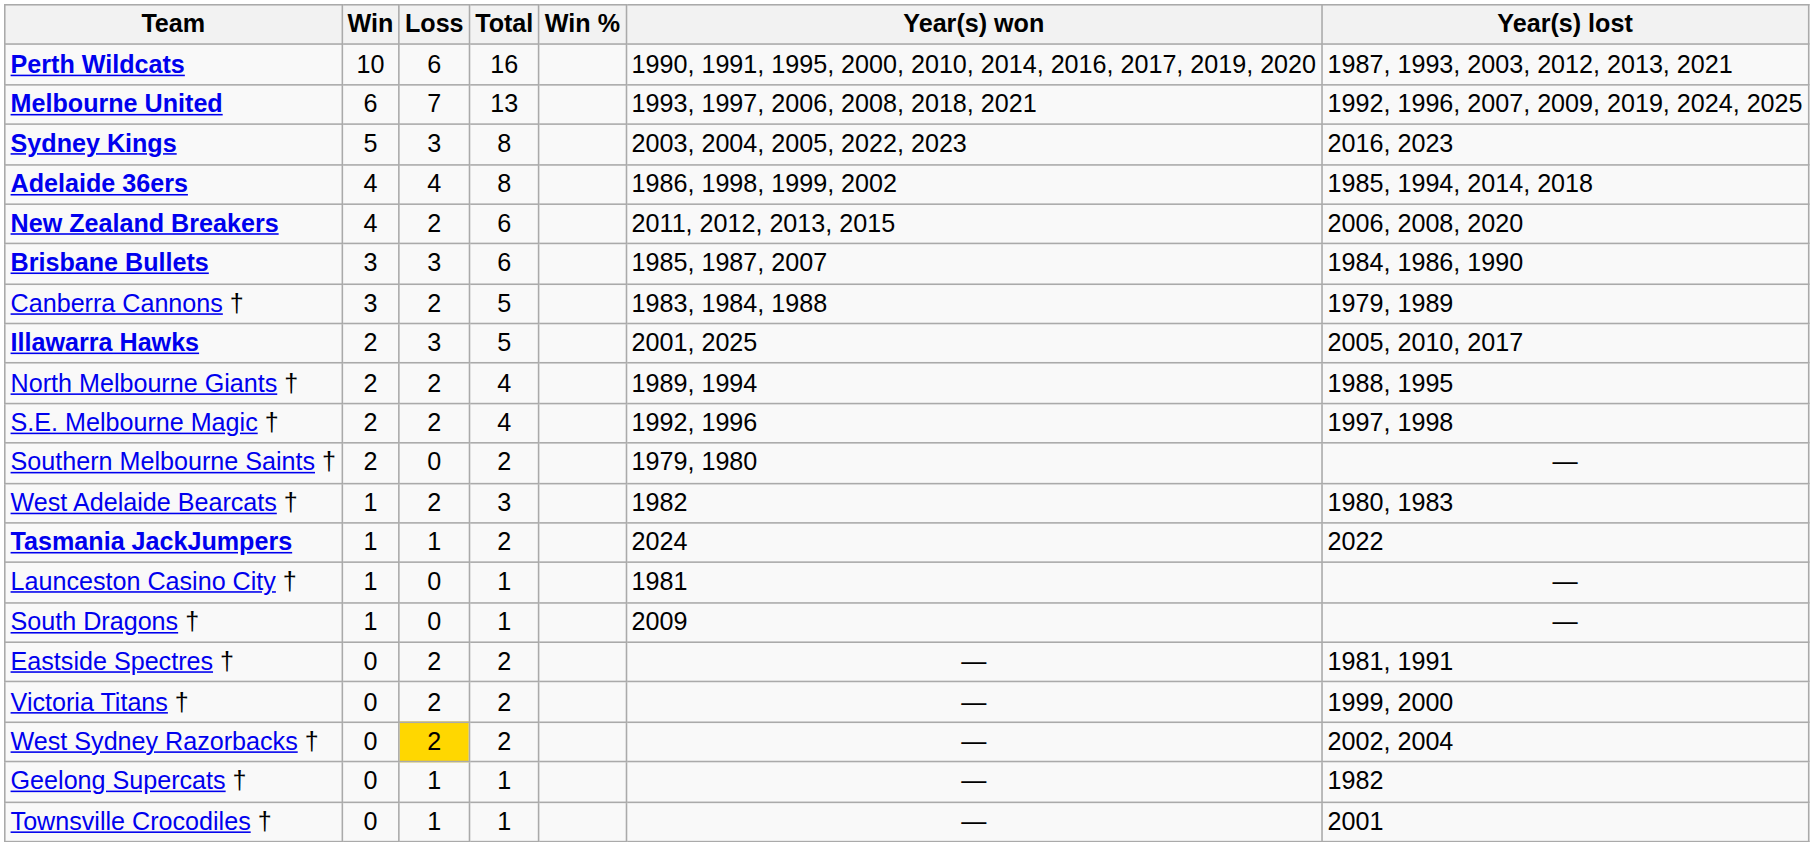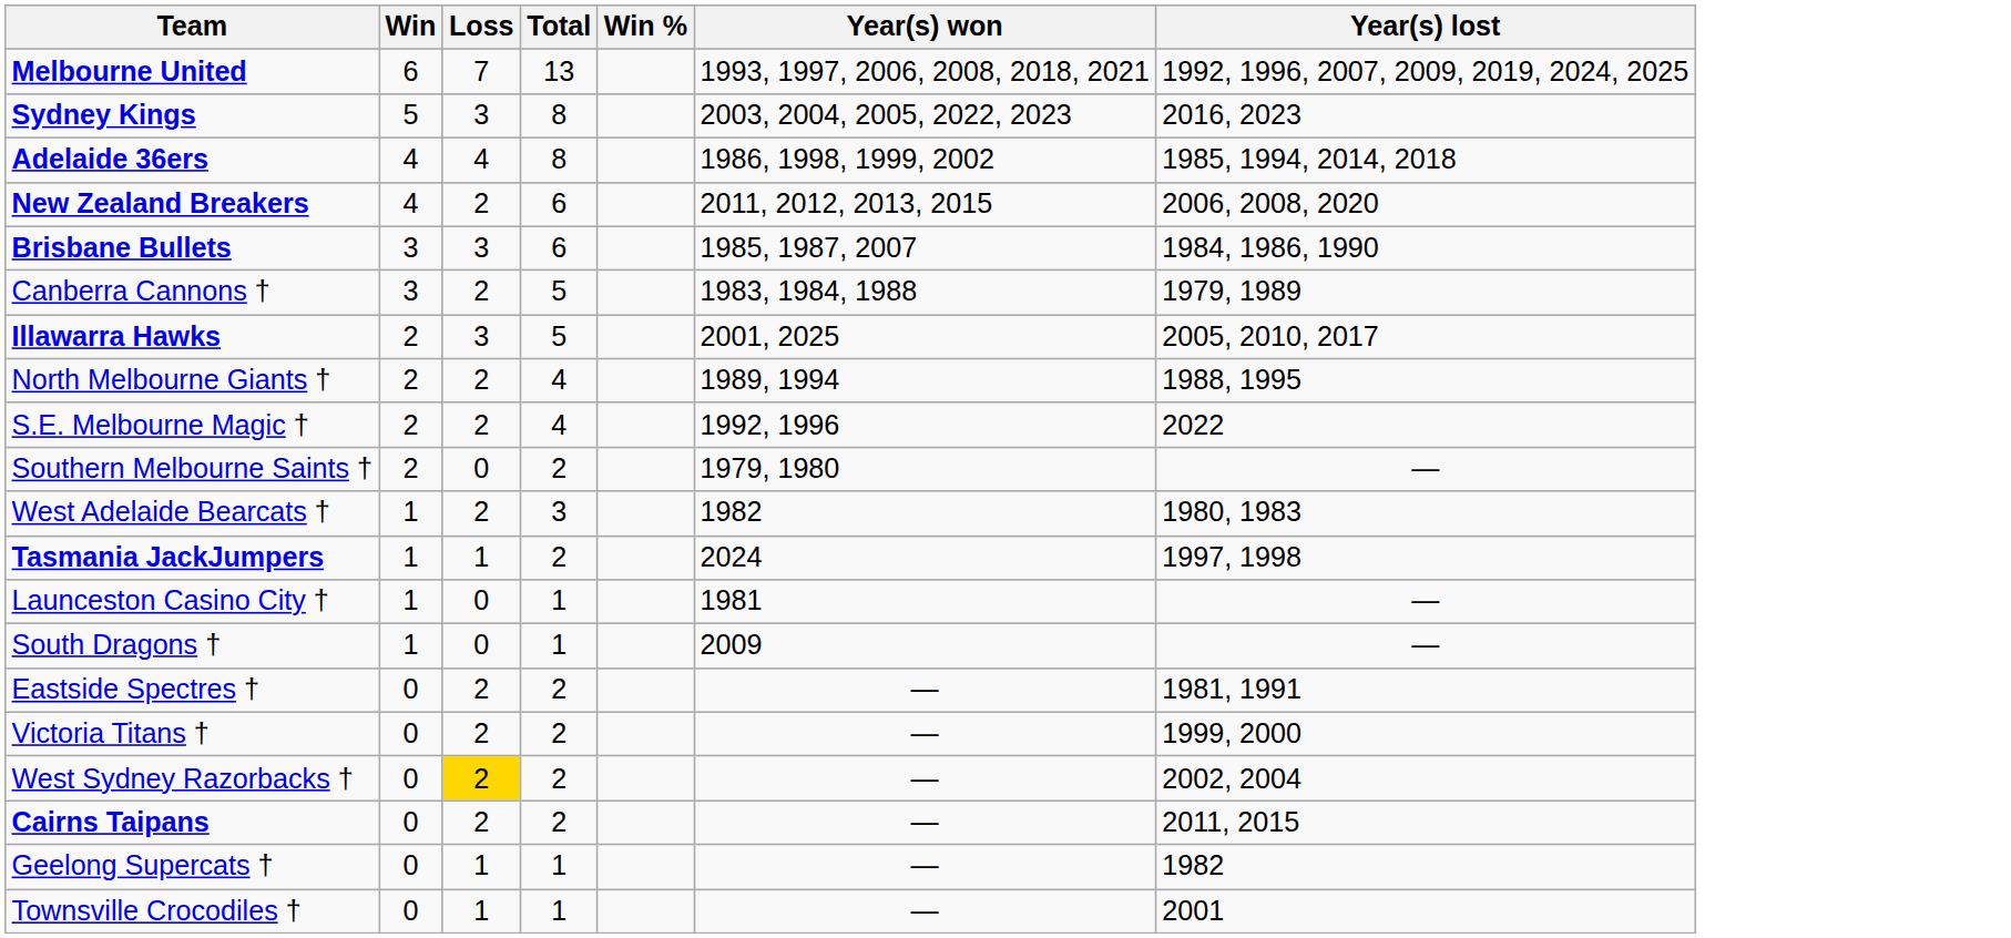- row: Perth Wildcats | 10 | 6 | 16 | 1990, 1991, 1995, 2000, 2010, 2014, 2016, 2017, 2019, 2020 | 1987, 1993, 2003, 2012, 2013, 2021
S.E. Melbourne Magic † | Year(s) lost: 1997, 1998 -> 2022
Tasmania JackJumpers | Year(s) lost: 2022 -> 1997, 1998
+ row: Cairns Taipans | 0 | 2 | 2 | — | 2011, 2015
